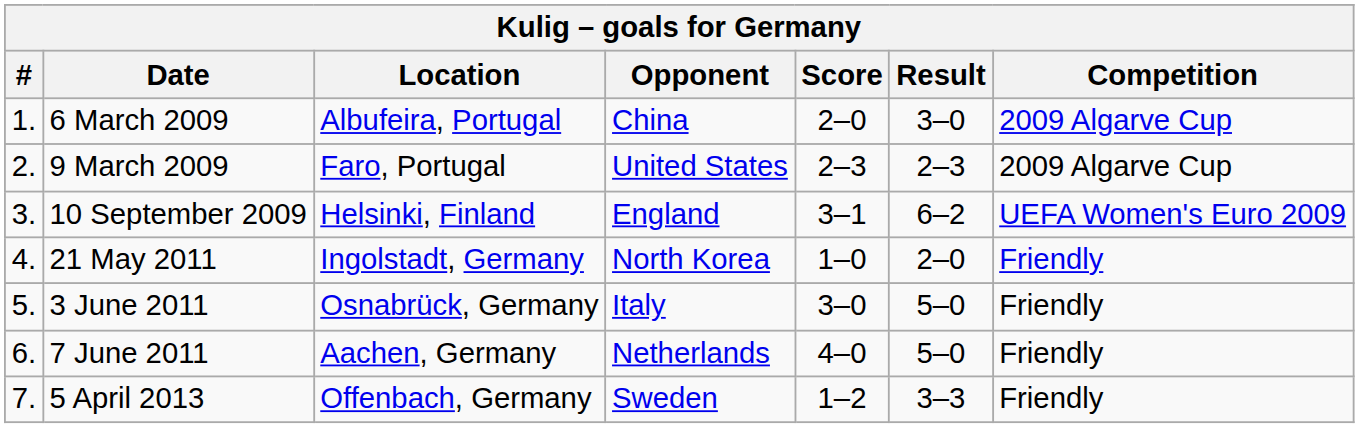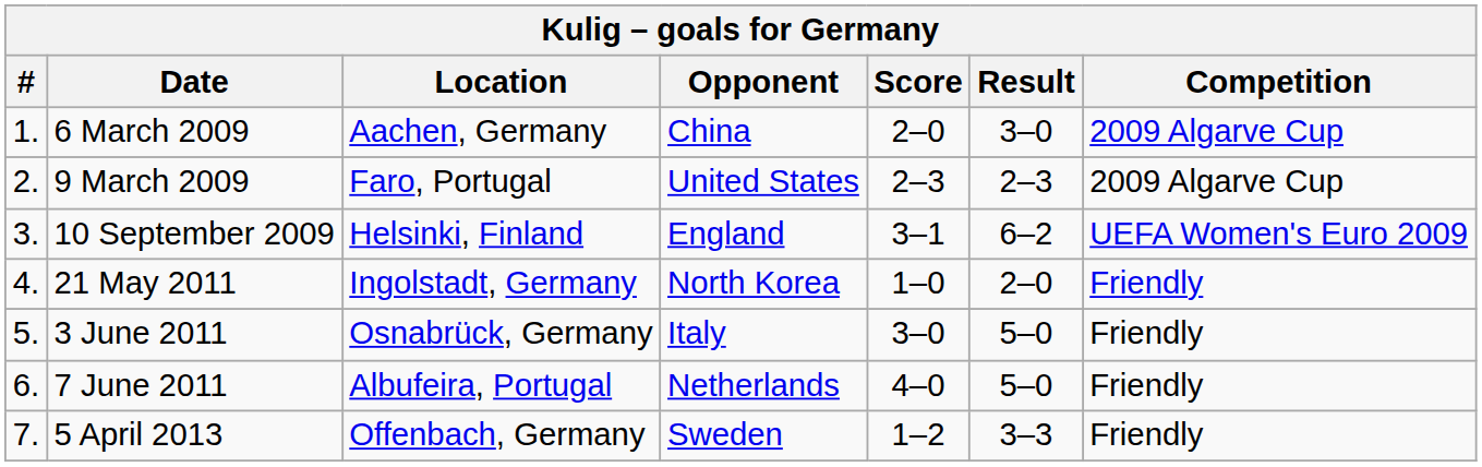6 March 2009 | Location: Albufeira, Portugal -> Aachen, Germany
7 June 2011 | Location: Aachen, Germany -> Albufeira, Portugal
